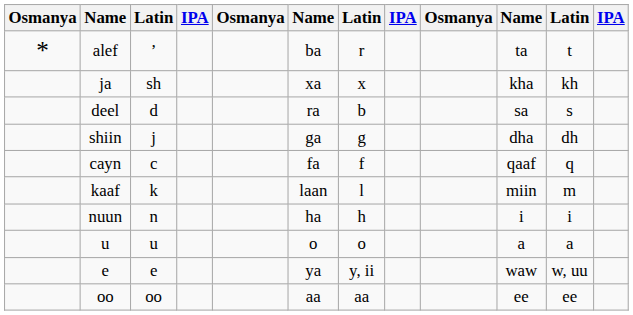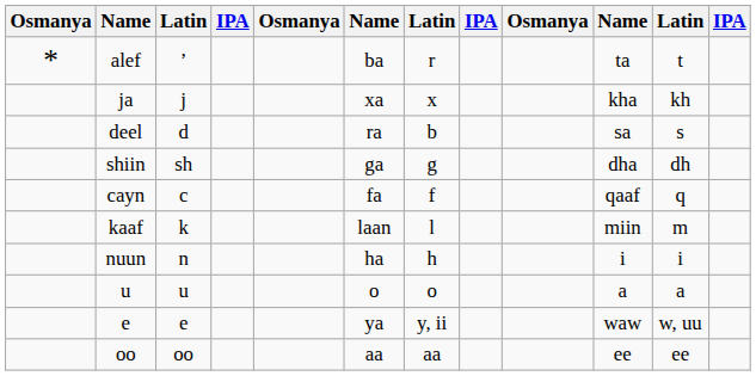ja | column 3: sh -> j
shiin | column 3: j -> sh
